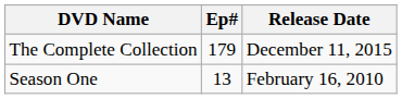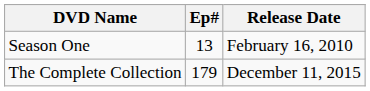rows swapped: Season One <-> The Complete Collection
